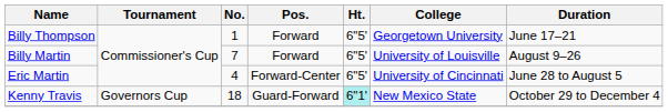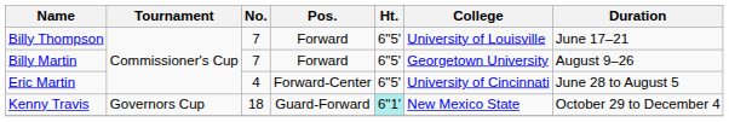Billy Thompson | No.: 1 -> 7
Billy Thompson | College: Georgetown University -> University of Louisville
Billy Martin | College: University of Louisville -> Georgetown University
